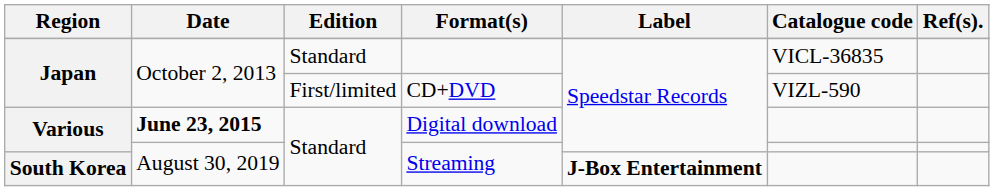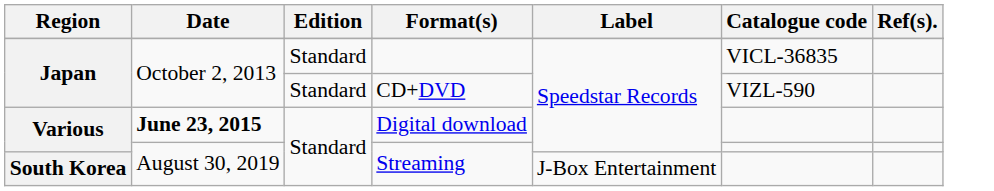CD+DVD | Edition: First/limited -> Standard
South Korea / Streaming | Label: bold -> normal
